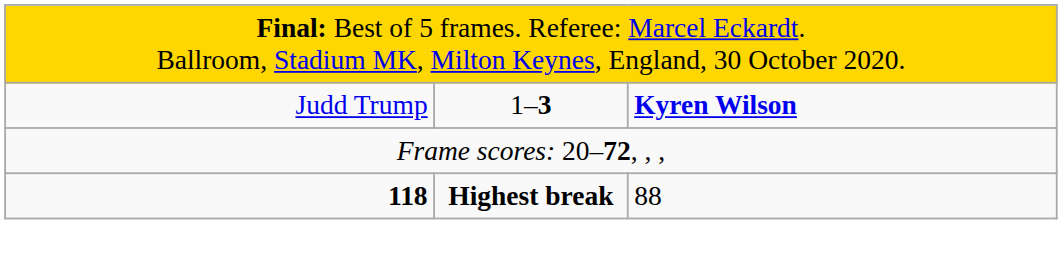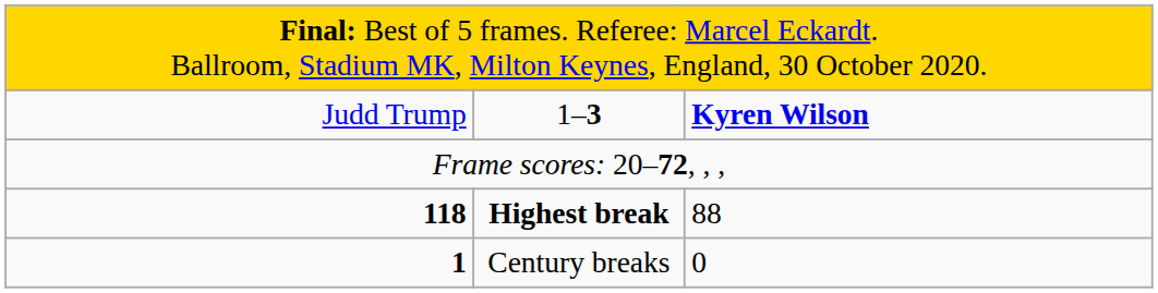+ row: 1 | Century breaks | 0
